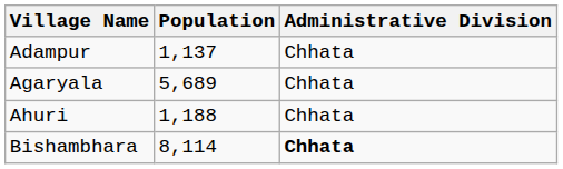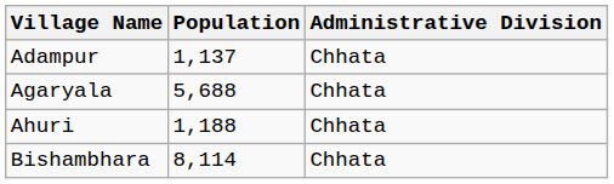Agaryala | Population: 5,689 -> 5,688
Bishambhara | Administrative Division: bold -> normal
